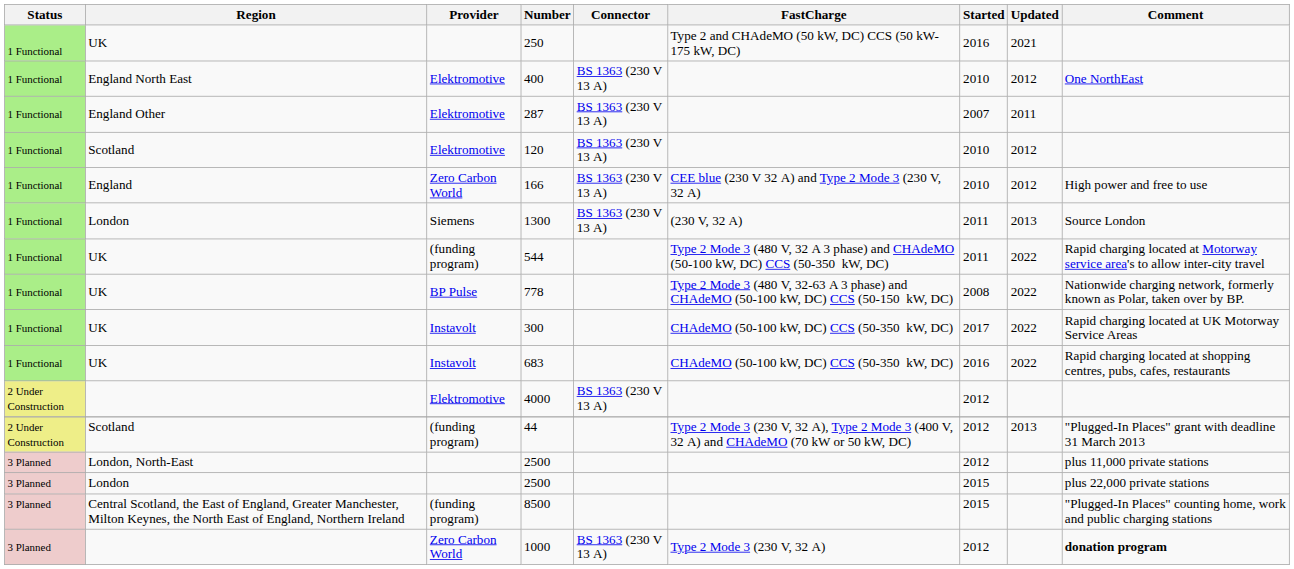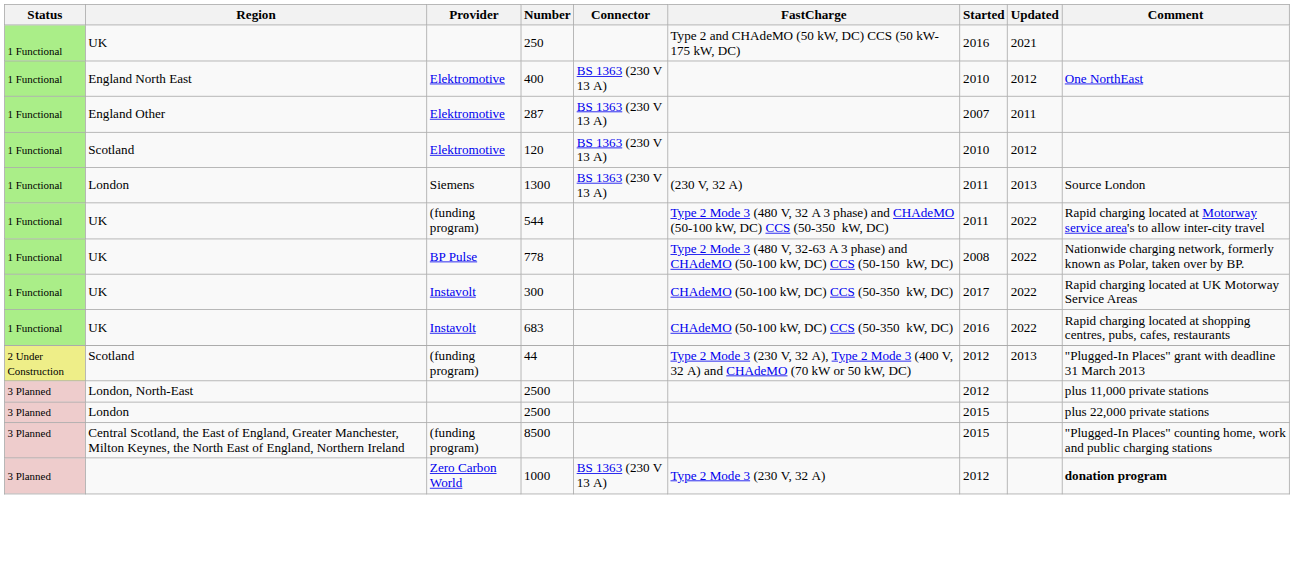- row: 1 Functional | England | Zero Carbon World | 166 | BS 1363 (230 V 13 A) | CEE blue (230 V 32 A) and Type 2 Mode 3 (230 V, 32 A) | 2010 | 2012 | High power and free to use
- row: 2 Under Construction | Elektromotive | 4000 | BS 1363 (230 V 13 A) | 2012
